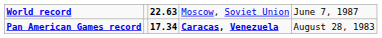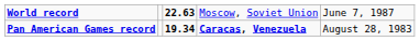Pan American Games record | column 3: 17.34 -> 19.34
